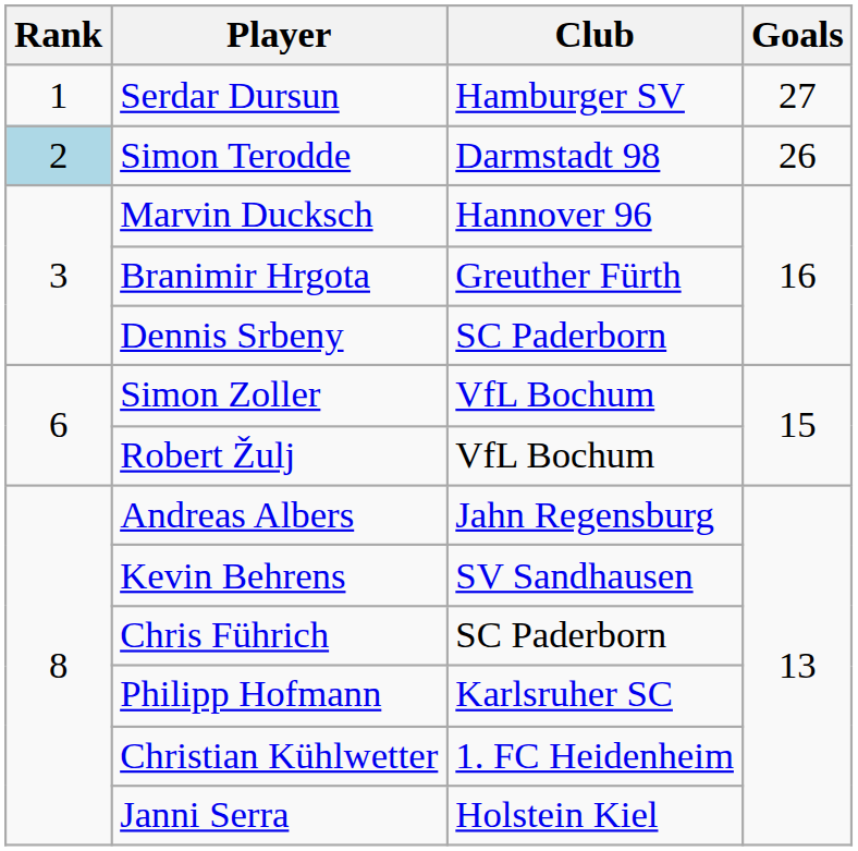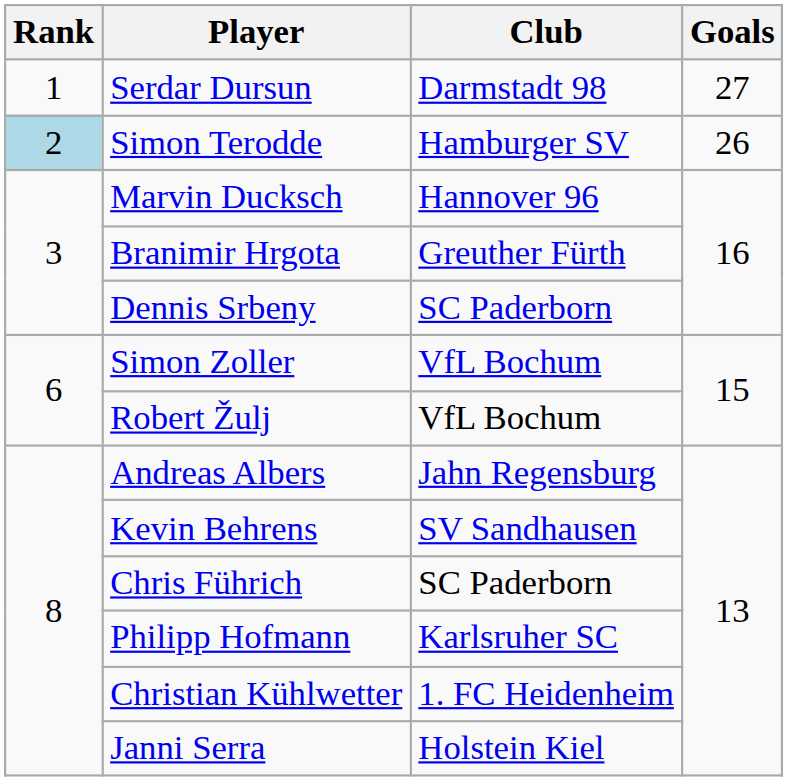Serdar Dursun | Club: Hamburger SV -> Darmstadt 98
Simon Terodde | Club: Darmstadt 98 -> Hamburger SV
